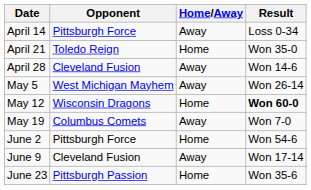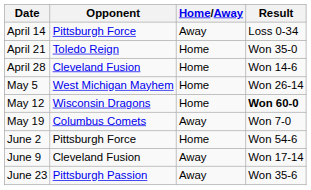April 28 | Home/Away: Away -> Home
May 5 | Home/Away: Away -> Home
June 23 | Home/Away: Home -> Away
